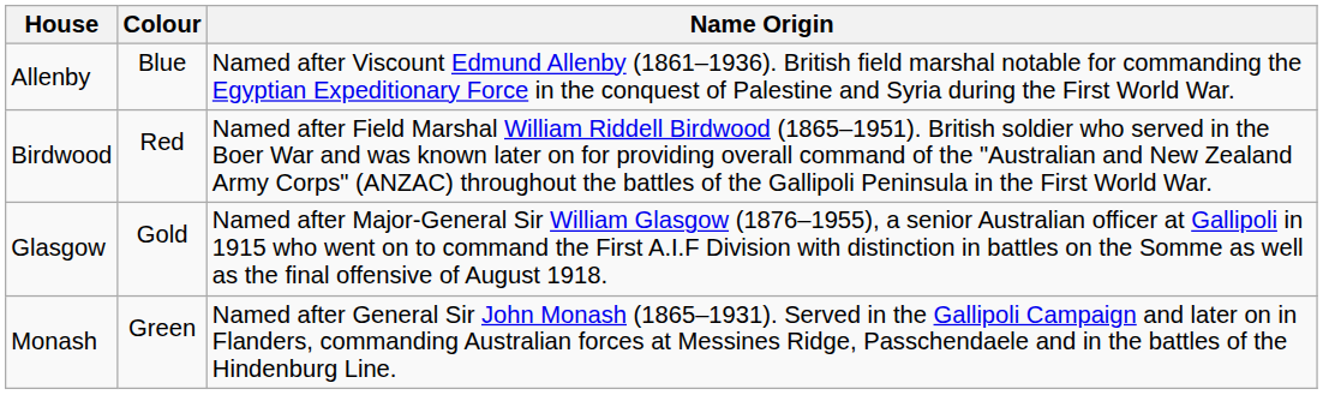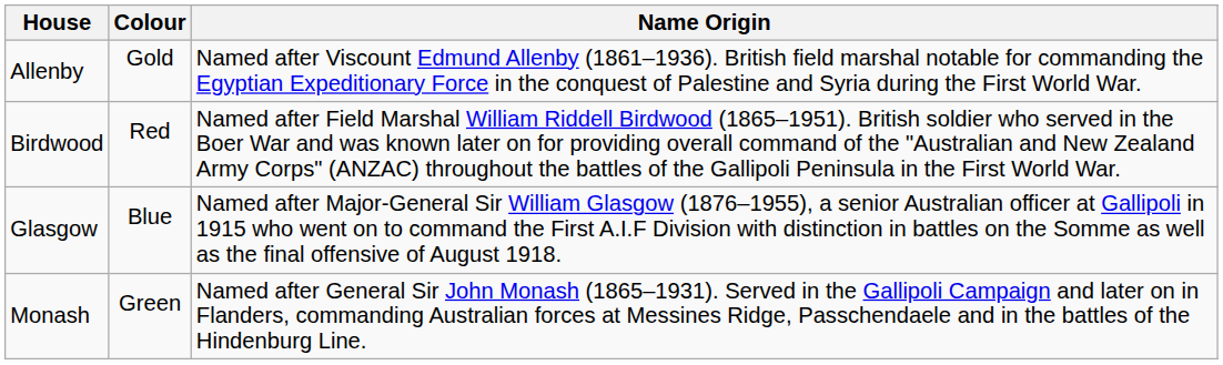Allenby | Colour: Blue -> Gold
Glasgow | Colour: Gold -> Blue
